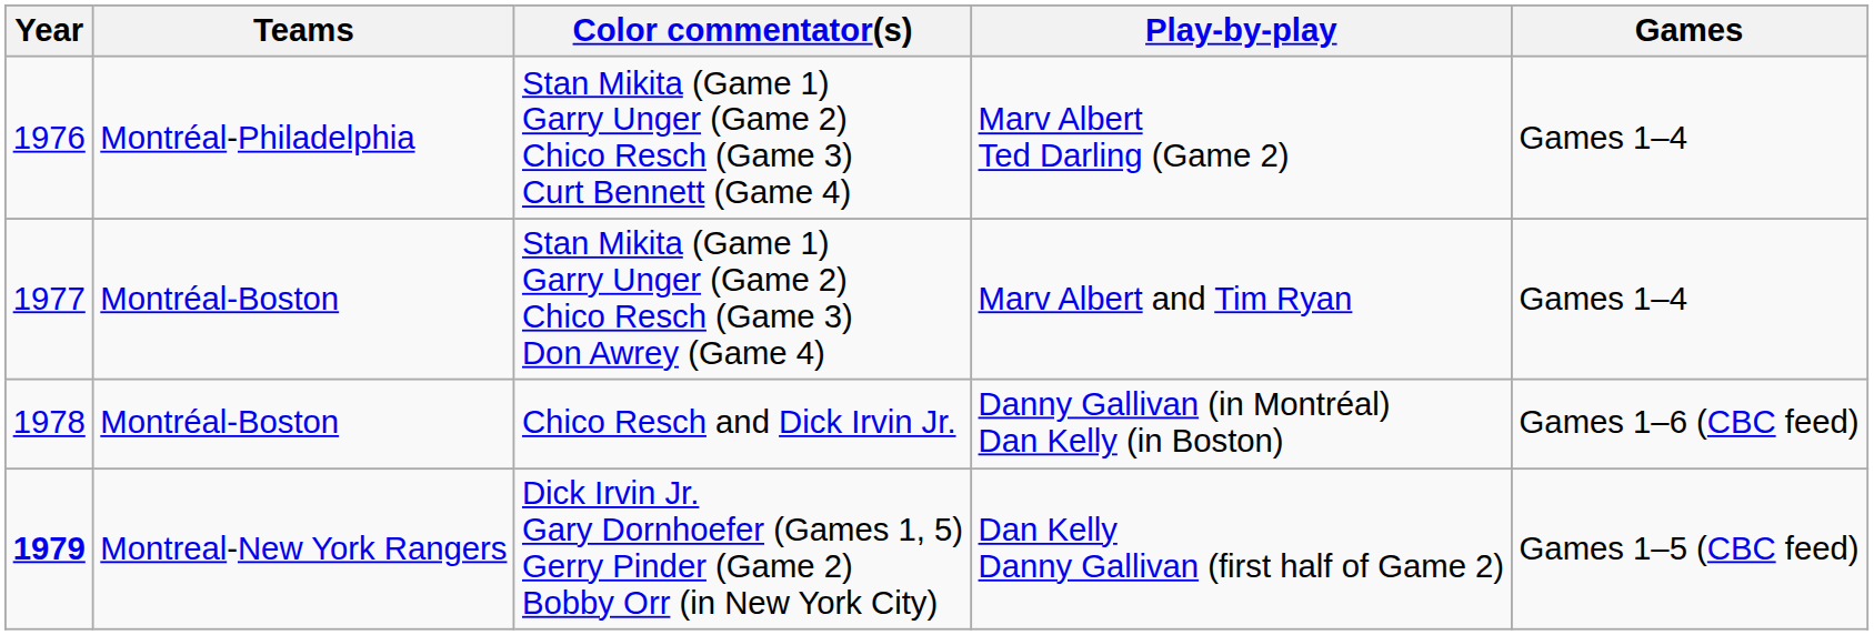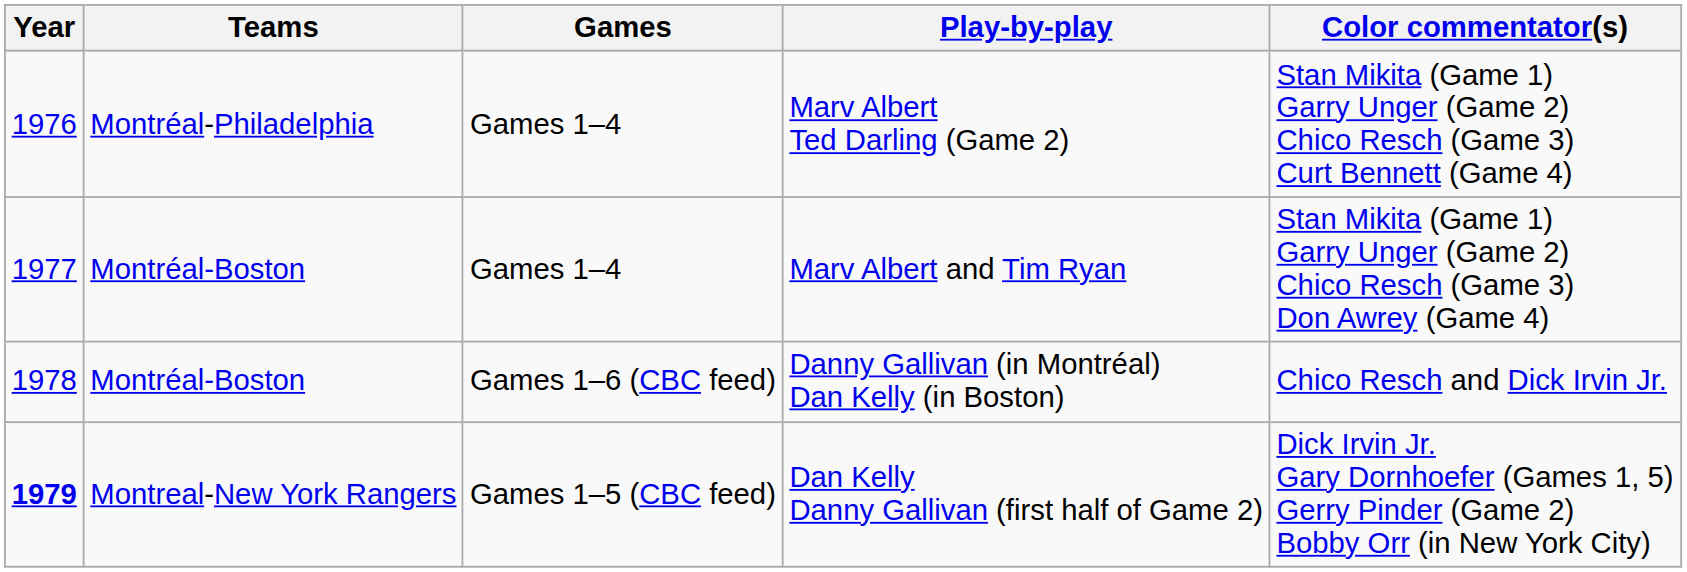columns swapped: Games <-> Color commentator(s)
